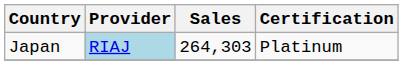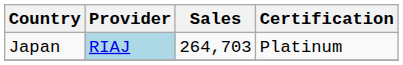Japan | Sales: 264,303 -> 264,703
